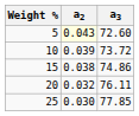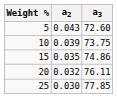5 | a2: lightyellow background -> no background
10 | a3: 73.72 -> 73.75
15 | a2: 0.038 -> 0.035
